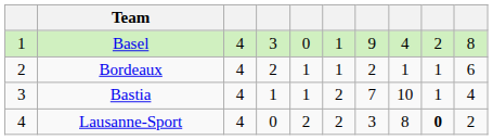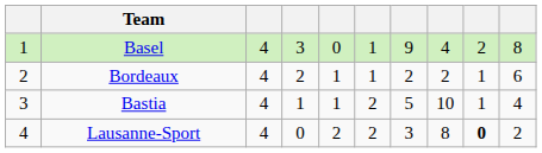Bordeaux | column 8: 1 -> 2
Bastia | column 7: 7 -> 5
